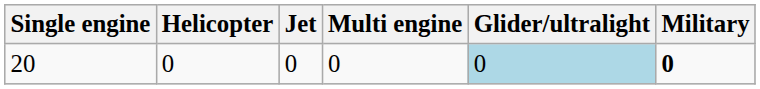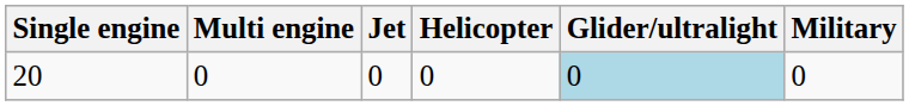columns swapped: Multi engine <-> Helicopter
20 | Military: bold -> normal
